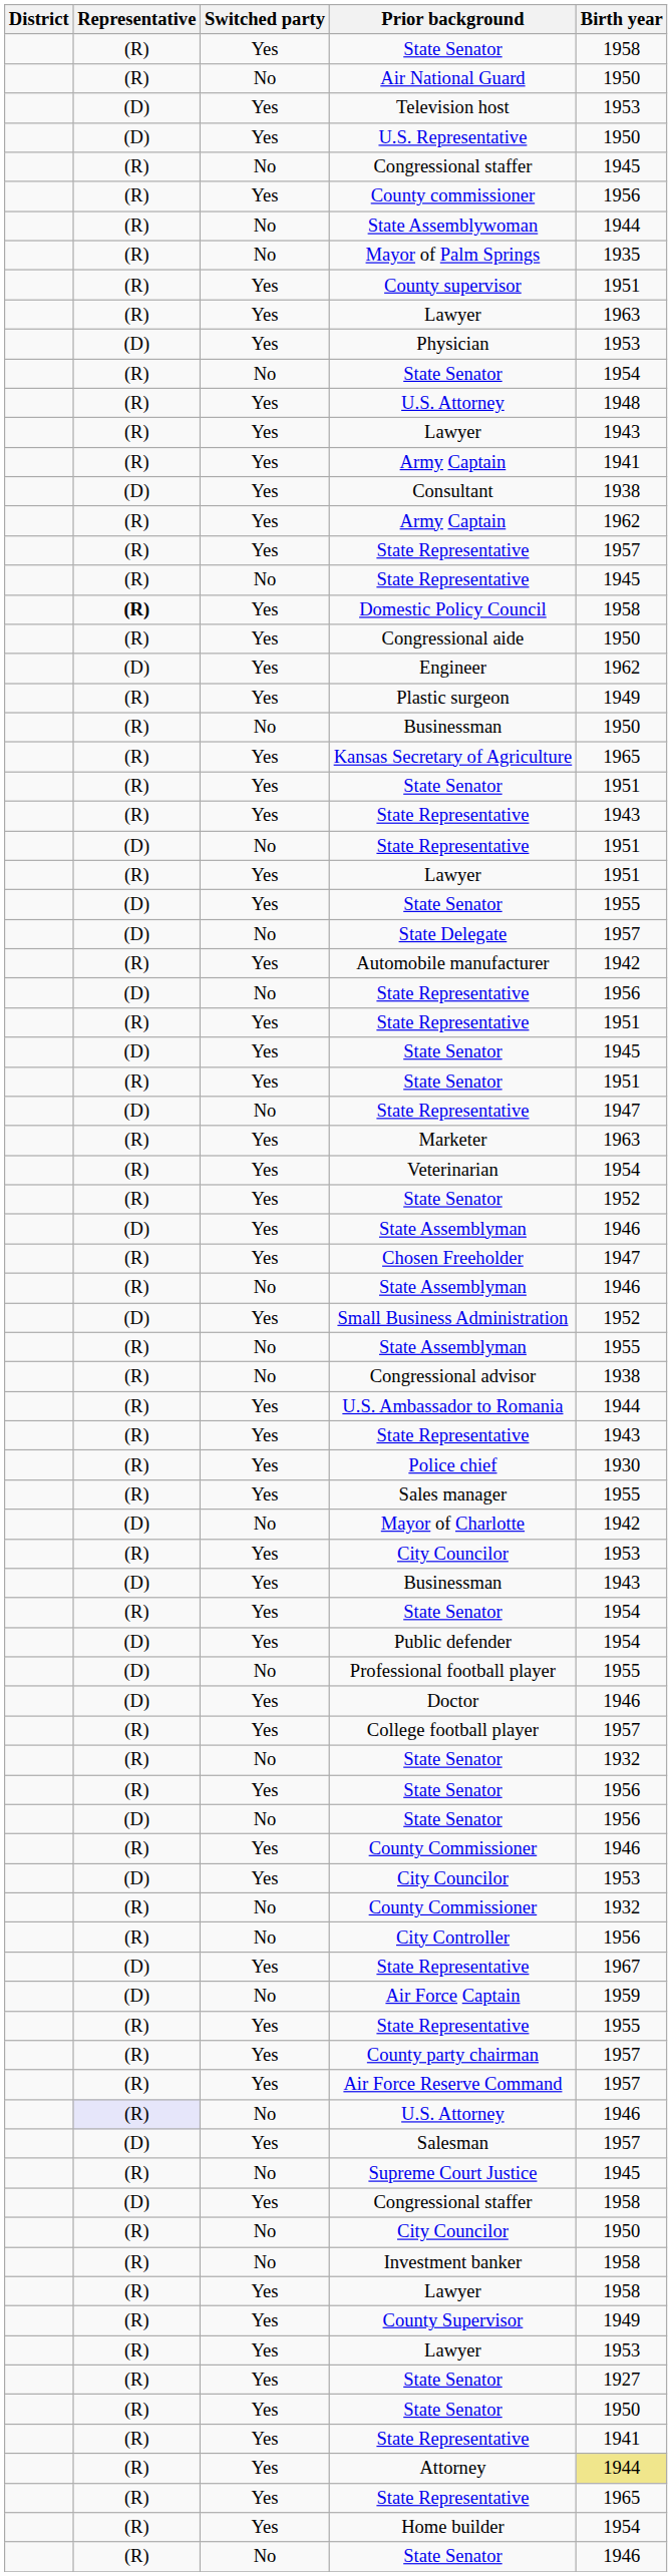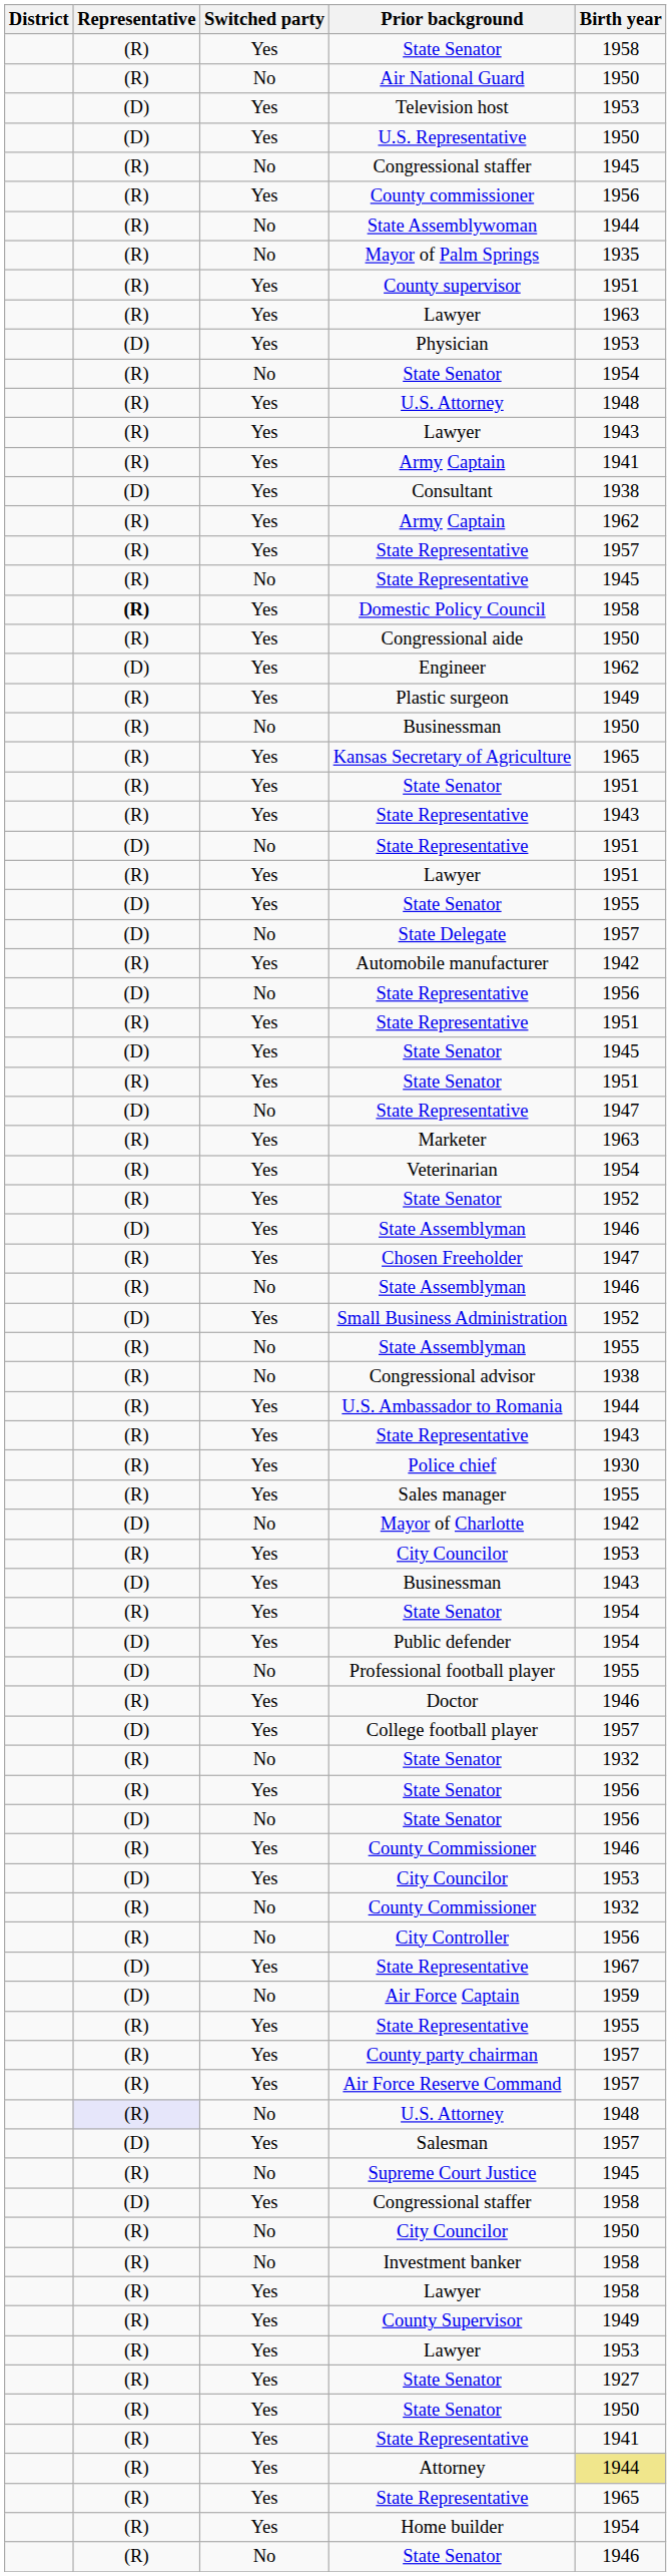Doctor | Representative: (D) -> (R)
College football player | Representative: (R) -> (D)
No / U.S. Attorney | Birth year: 1946 -> 1948
